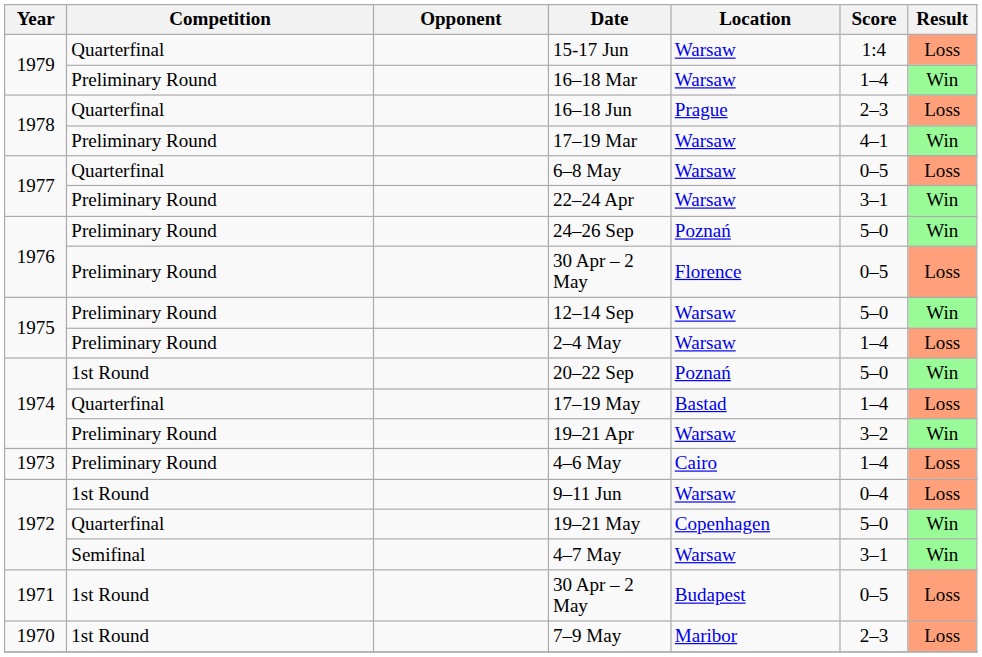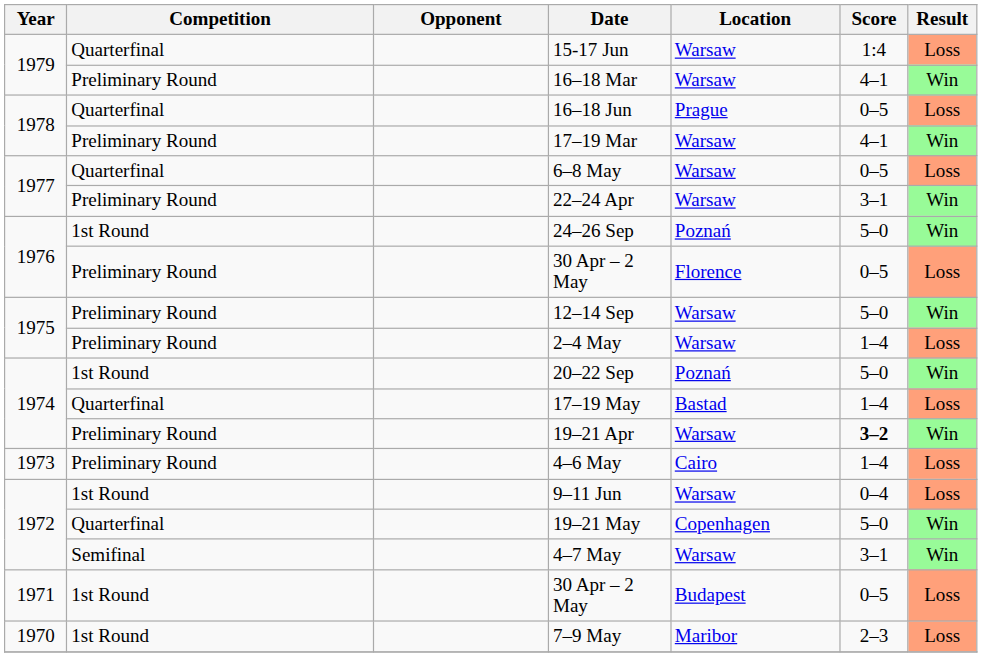16–18 Mar | Score: 1–4 -> 4–1
16–18 Jun | Score: 2–3 -> 0–5
24–26 Sep | Competition: Preliminary Round -> 1st Round
19–21 Apr | Score: normal -> bold
